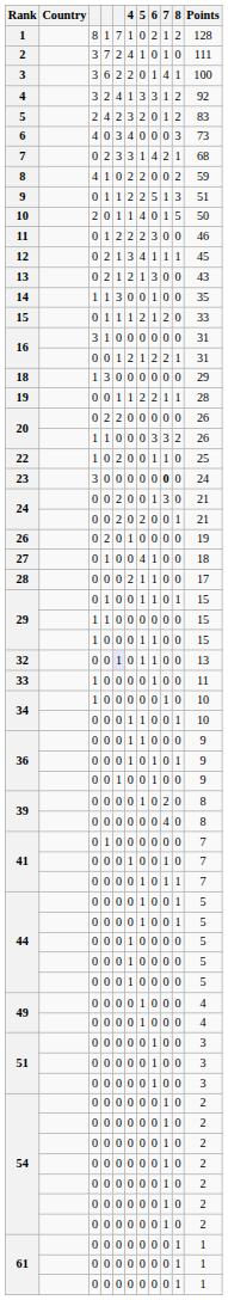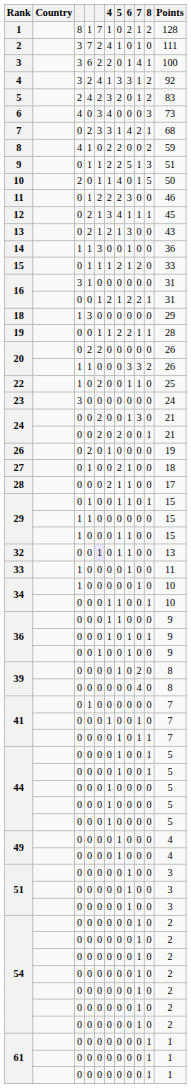14 | Points: 35 -> 36
23 | 7: bold -> normal
27 | 5: 4 -> 2
